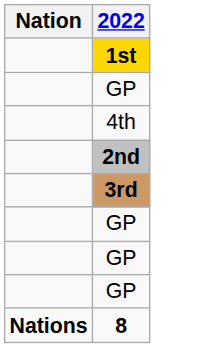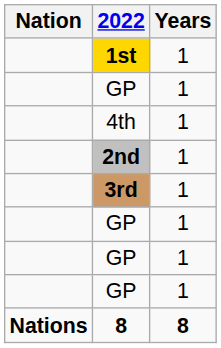+ column: Years | 1 | 1 | 1 | 1 | 1 | 1 | 1 | 1 | 8
